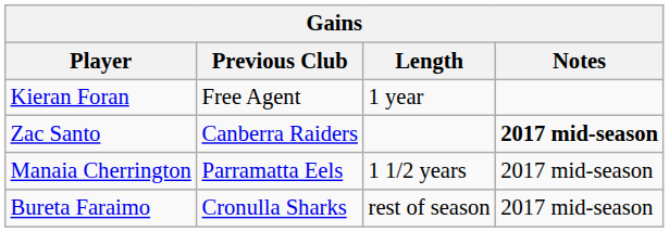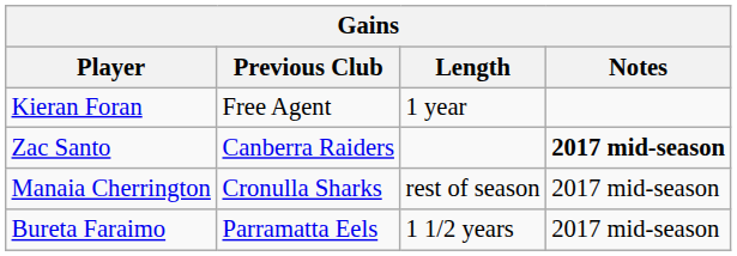Manaia Cherrington | Previous Club: Parramatta Eels -> Cronulla Sharks
Manaia Cherrington | Length: 1 1/2 years -> rest of season
Bureta Faraimo | Previous Club: Cronulla Sharks -> Parramatta Eels
Bureta Faraimo | Length: rest of season -> 1 1/2 years
